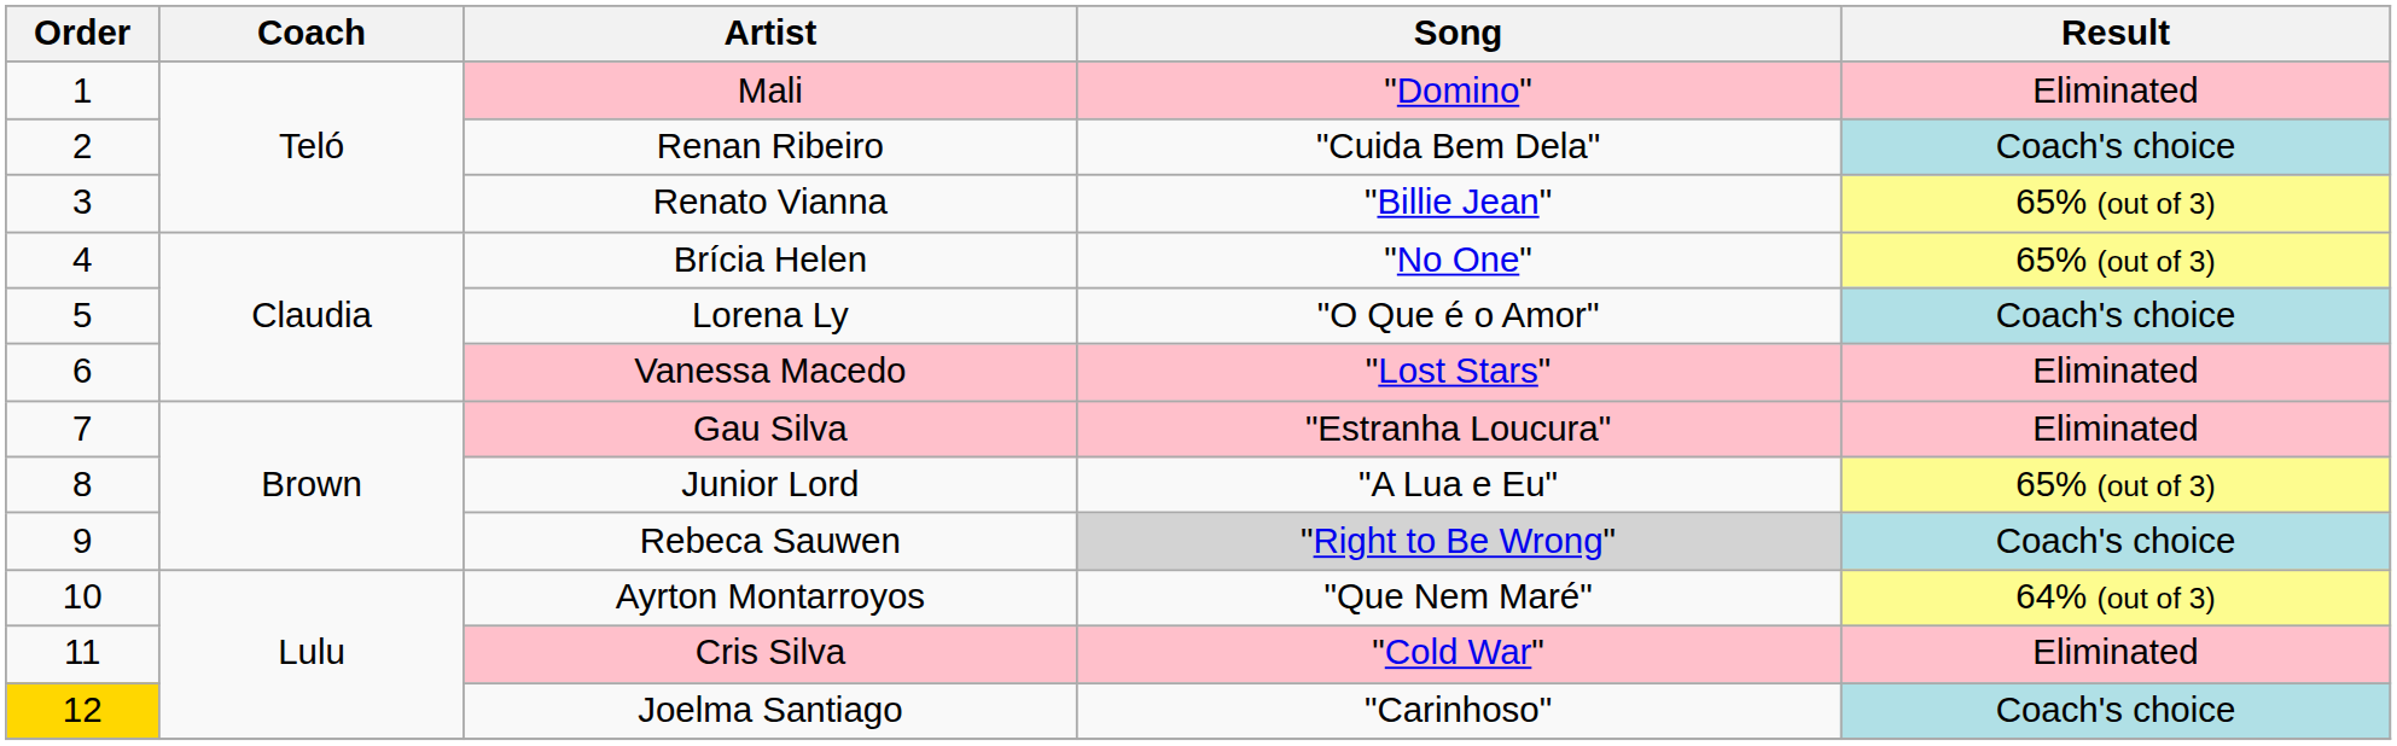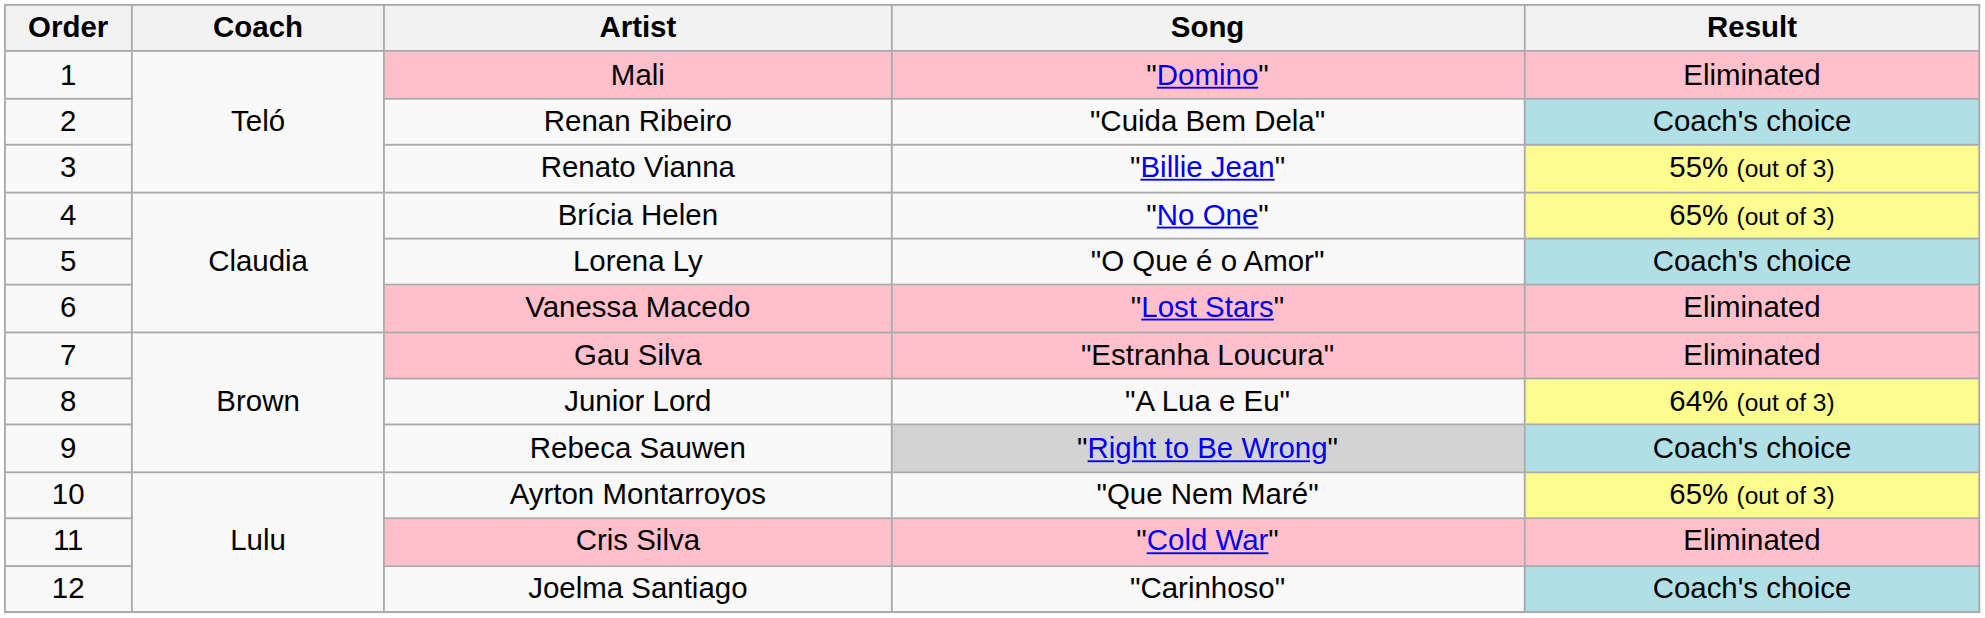Renato Vianna | Result: 65% (out of 3) -> 55% (out of 3)
Junior Lord | Result: 65% (out of 3) -> 64% (out of 3)
Ayrton Montarroyos | Result: 64% (out of 3) -> 65% (out of 3)
Joelma Santiago | Order: gold background -> no background
